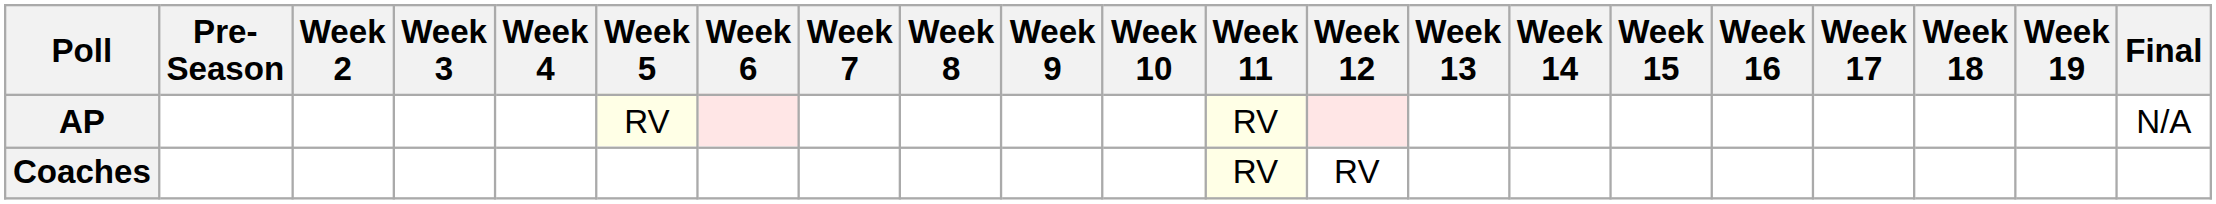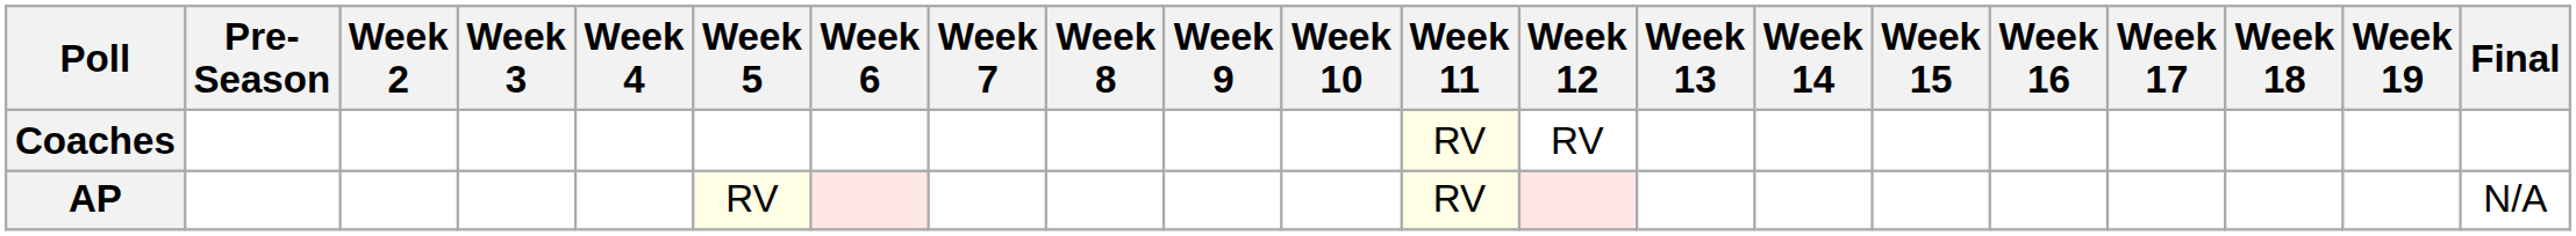rows swapped: AP <-> Coaches
